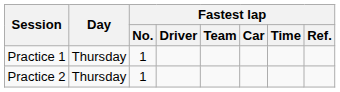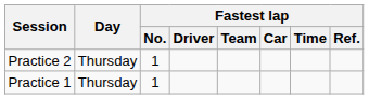rows swapped: Practice 1 <-> Practice 2
